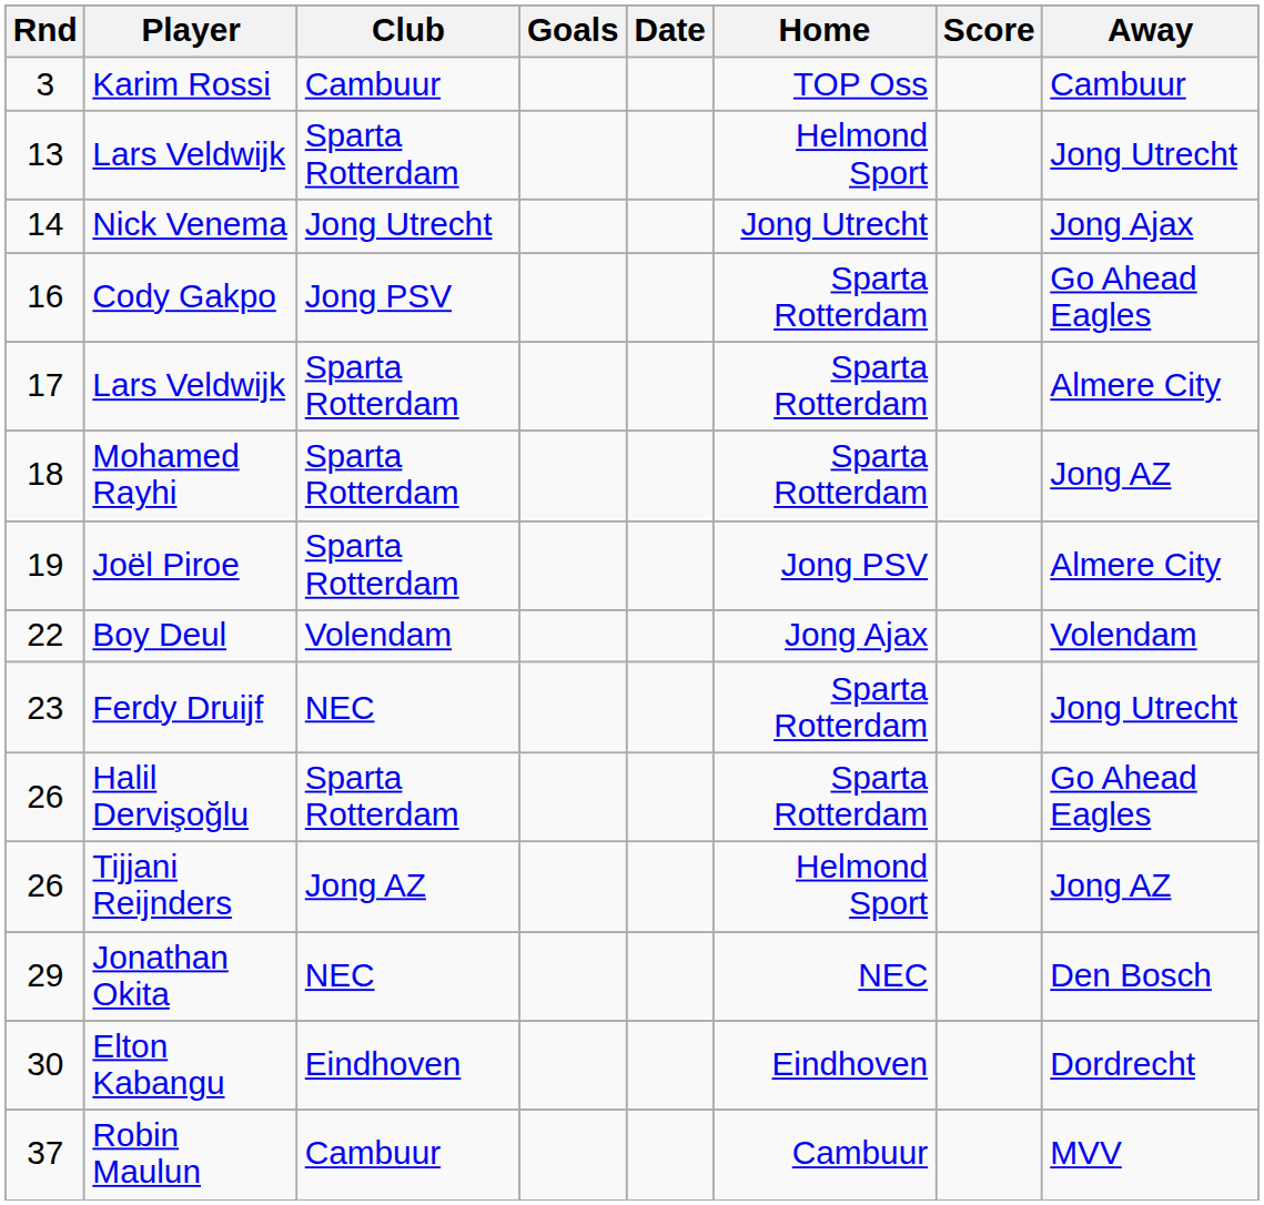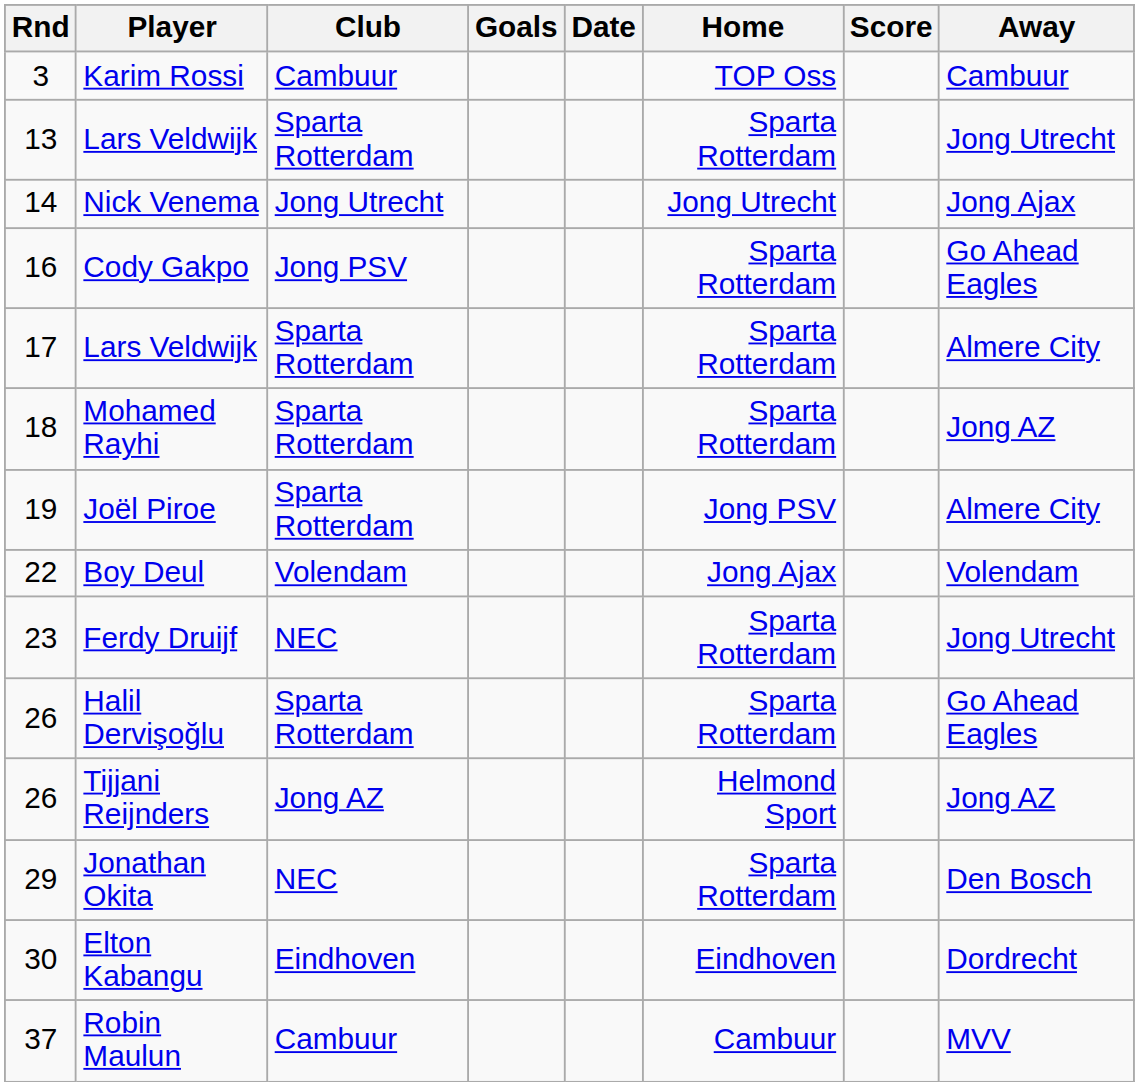13 / Lars Veldwijk | Home: Helmond Sport -> Sparta Rotterdam
Jonathan Okita | Home: NEC -> Sparta Rotterdam
